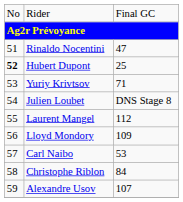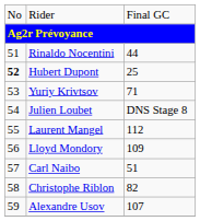Rinaldo Nocentini | column 3: 47 -> 44
Carl Naibo | column 3: 53 -> 51
Christophe Riblon | column 3: 84 -> 82
